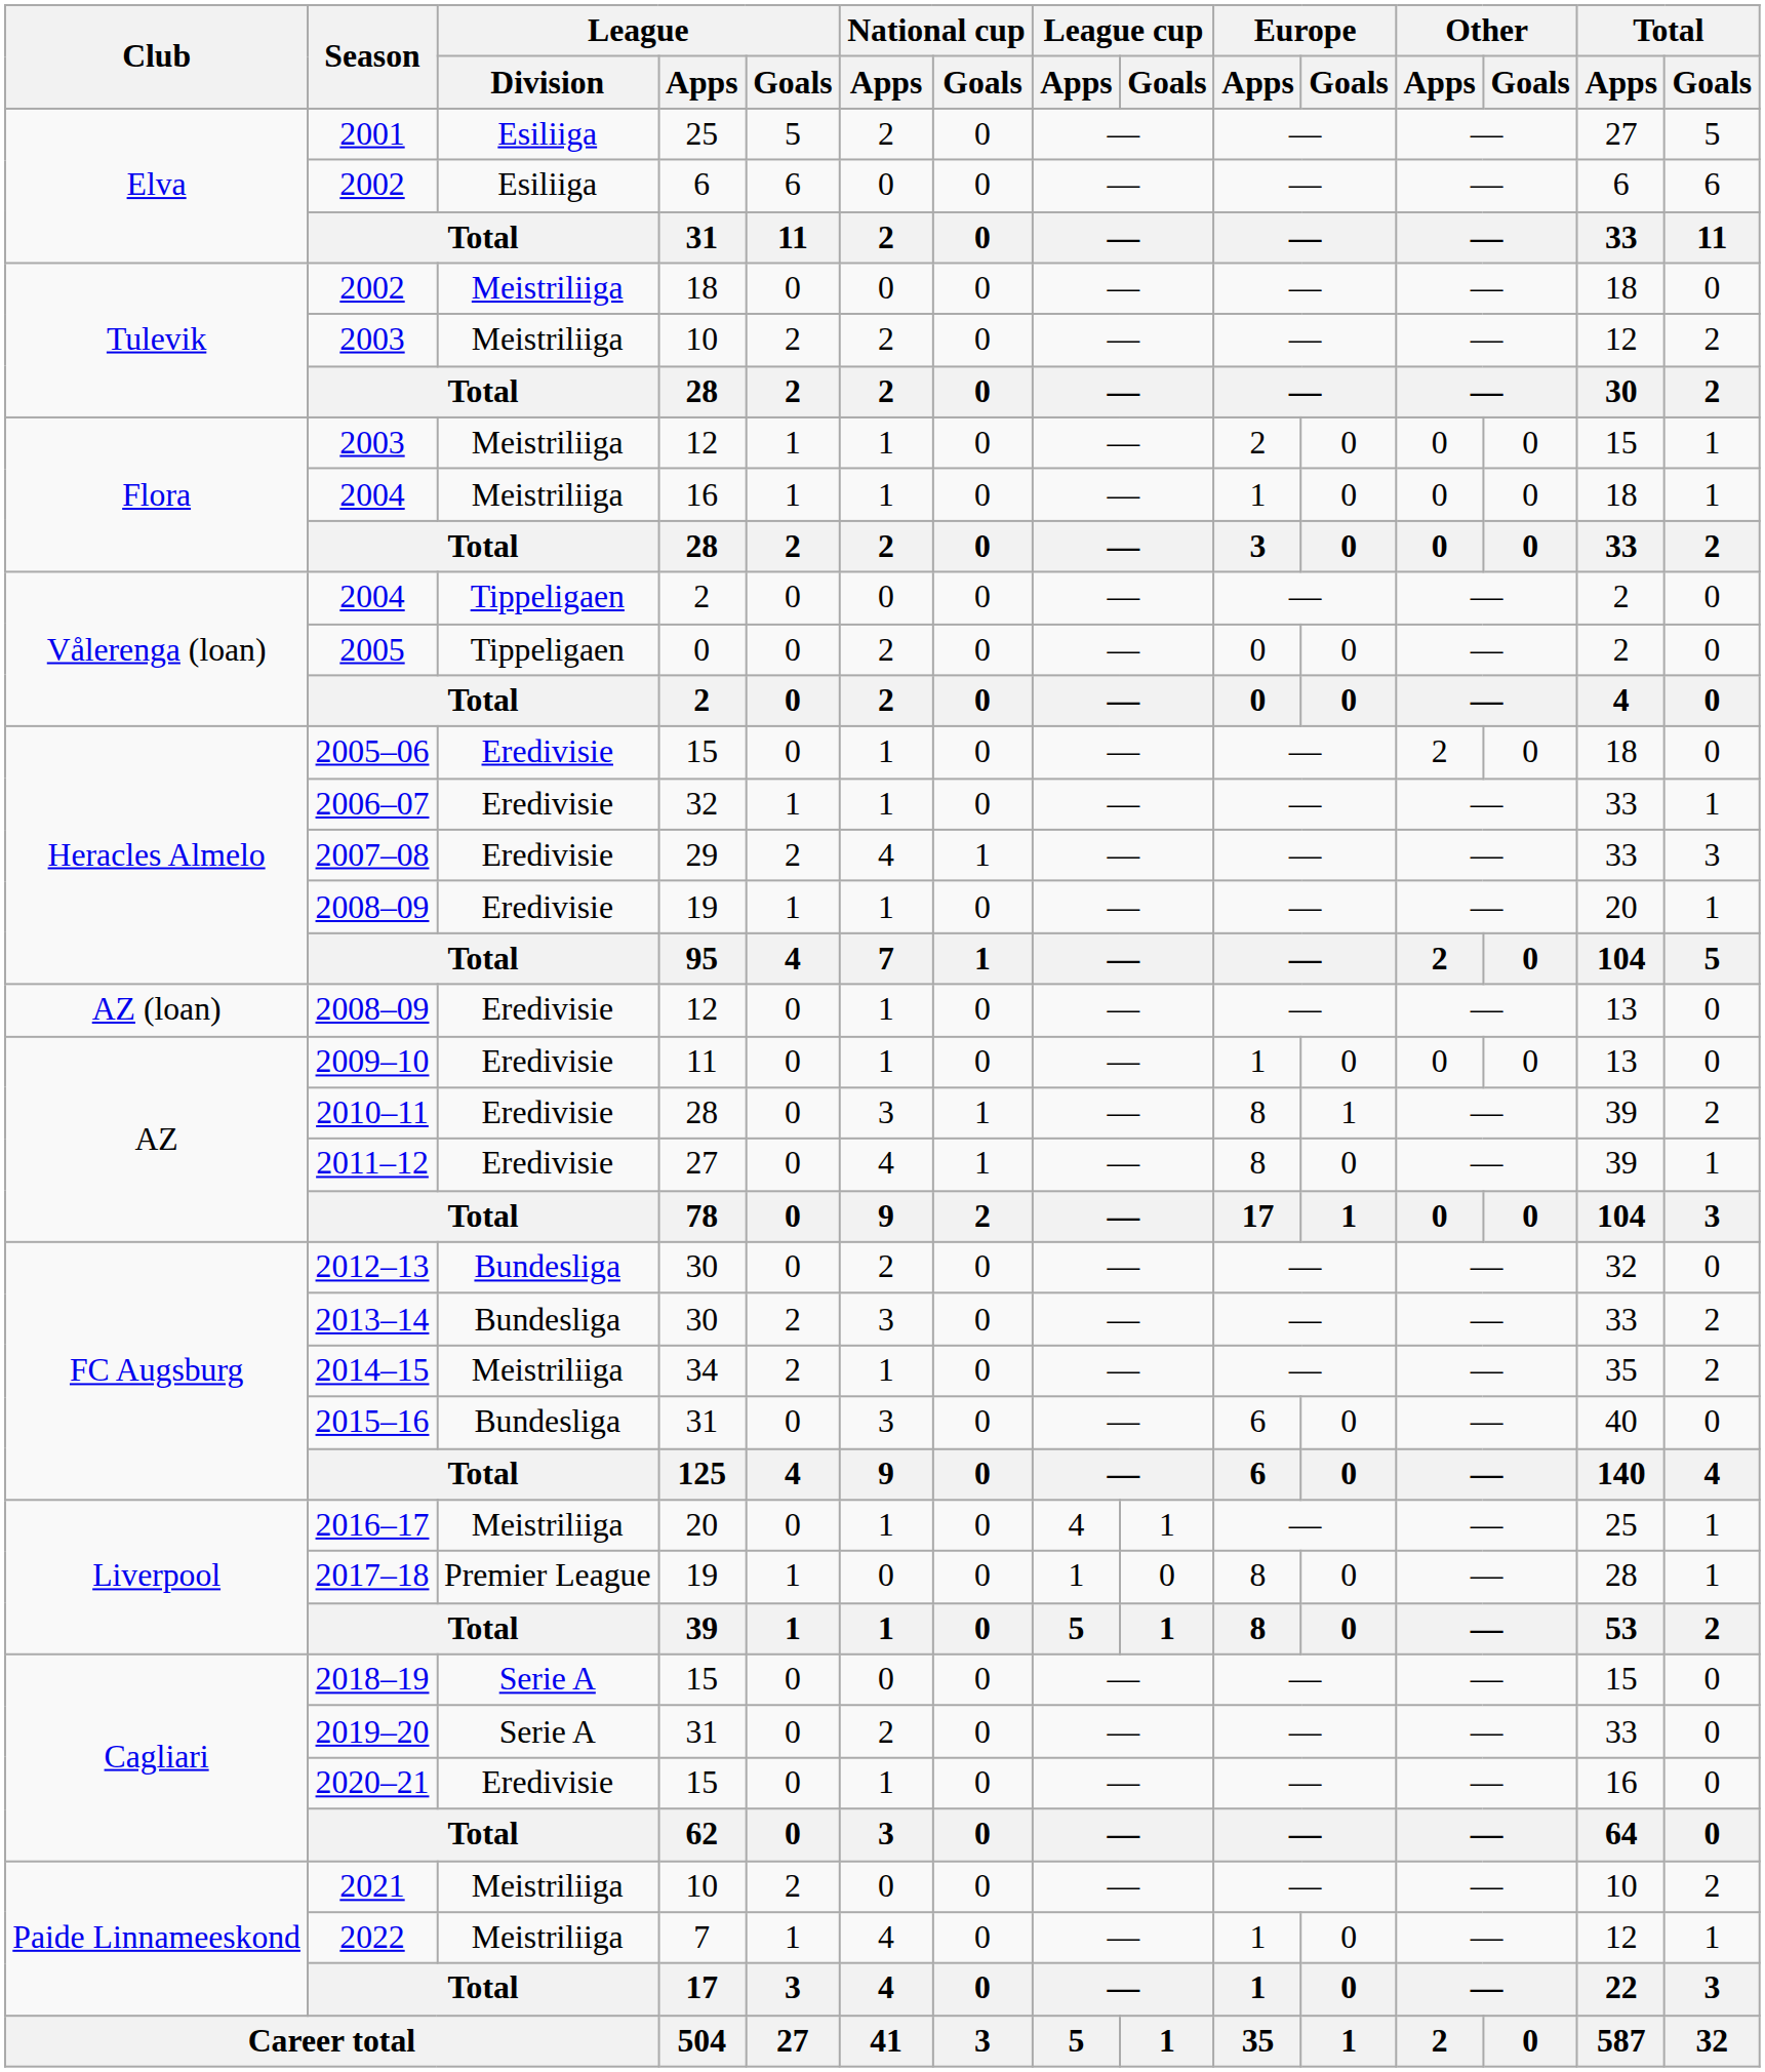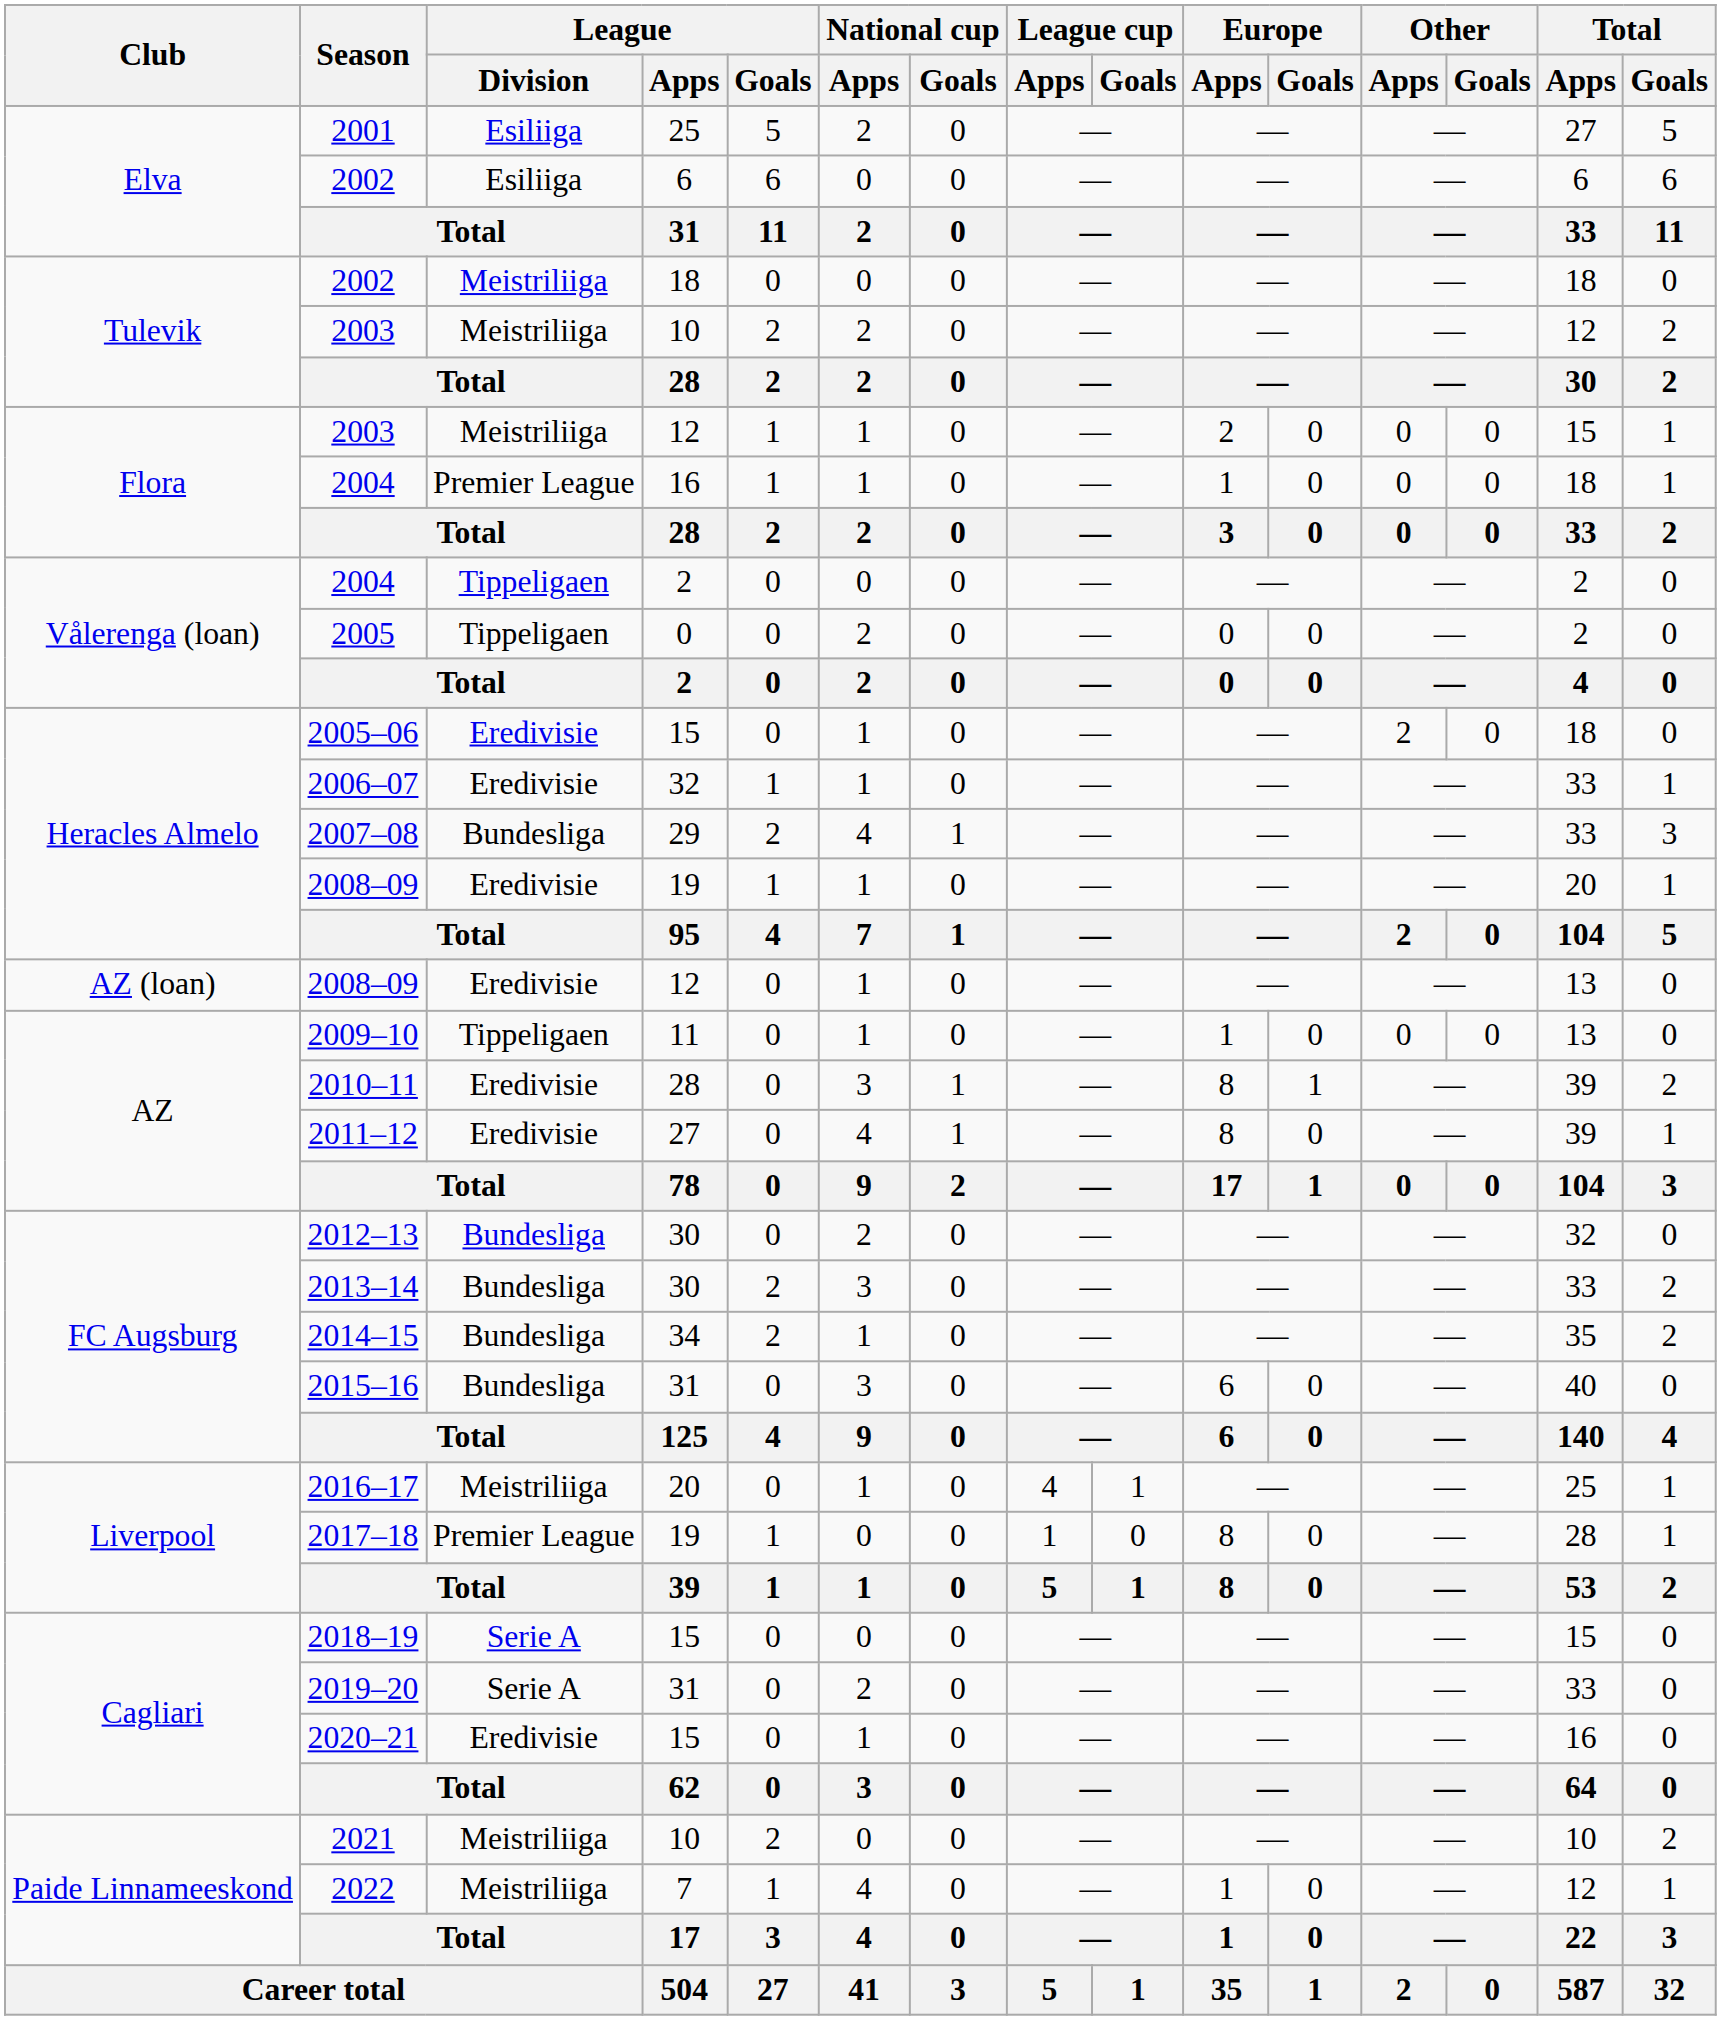2004 / 16 | League / Division: Meistriliiga -> Premier League
2007–08 | League / Division: Eredivisie -> Bundesliga
2009–10 | League / Division: Eredivisie -> Tippeligaen
2014–15 | League / Division: Meistriliiga -> Bundesliga
